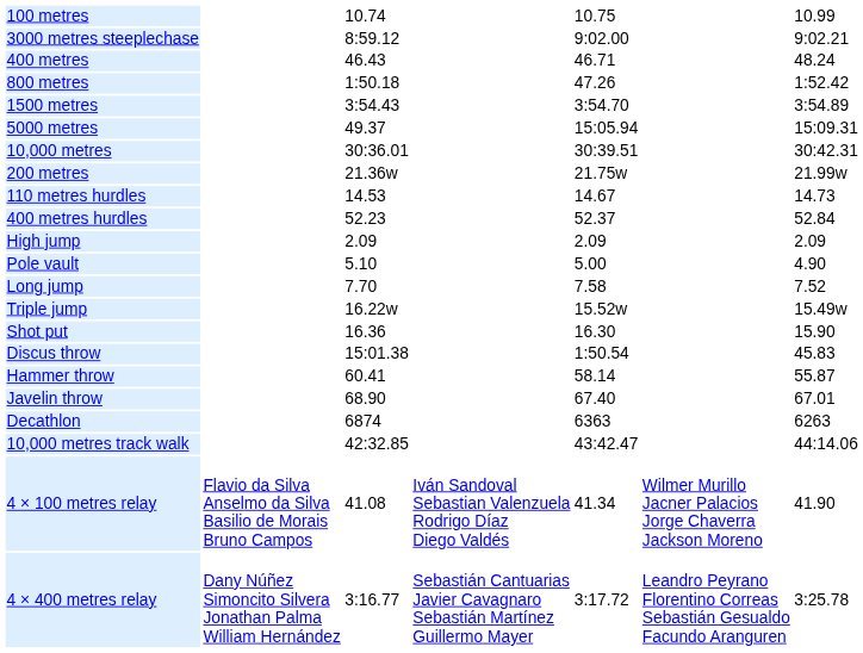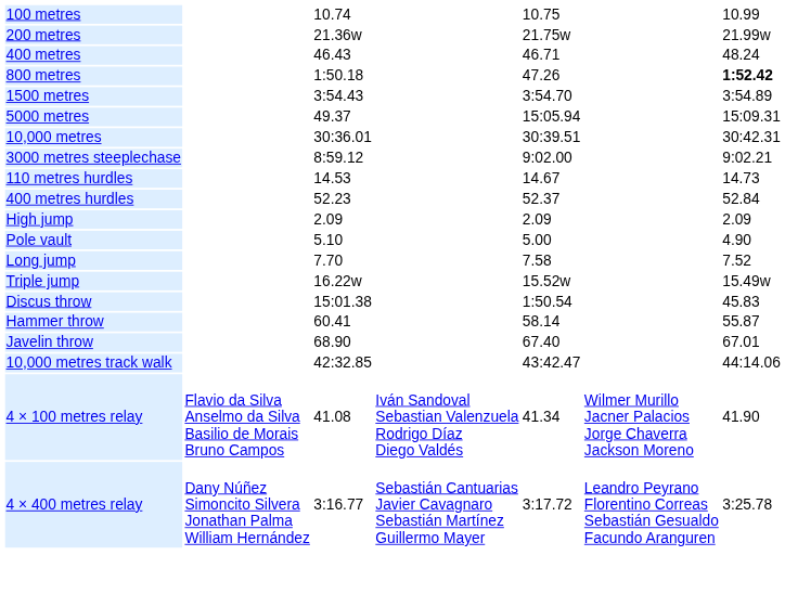rows swapped: 200 metres <-> 3000 metres steeplechase
800 metres | column 7: normal -> bold
- row: Shot put | 16.36 | 16.30 | 15.90
- row: Decathlon | 6874 | 6363 | 6263
